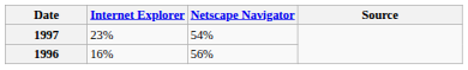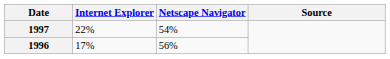1997 | Internet Explorer: 23% -> 22%
1996 | Internet Explorer: 16% -> 17%
